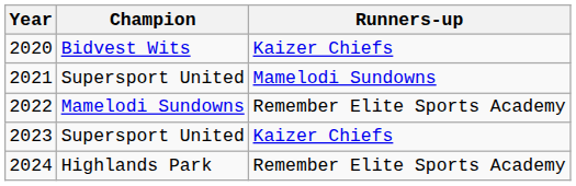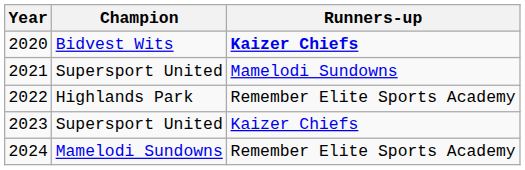2020 | Runners-up: normal -> bold
2022 | Champion: Mamelodi Sundowns -> Highlands Park
2024 | Champion: Highlands Park -> Mamelodi Sundowns
